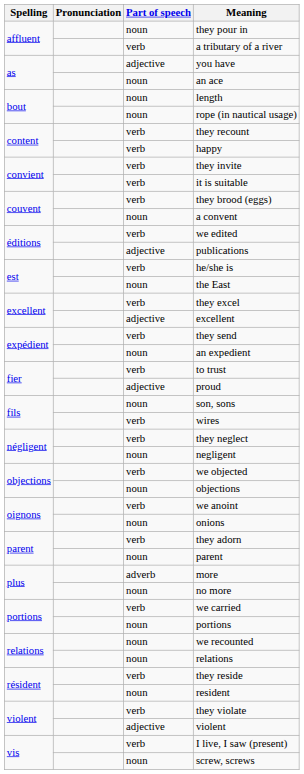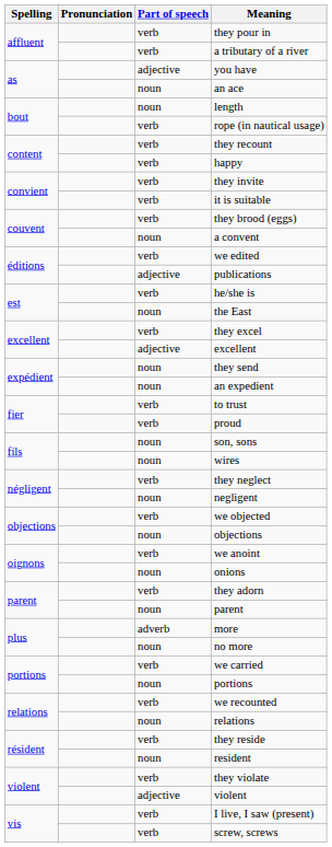they pour in | Part of speech: noun -> verb
rope (in nautical usage) | Part of speech: noun -> verb
they send | Part of speech: verb -> noun
proud | Part of speech: adjective -> verb
wires | Part of speech: verb -> noun
we recounted | Part of speech: noun -> verb
screw, screws | Part of speech: noun -> verb
